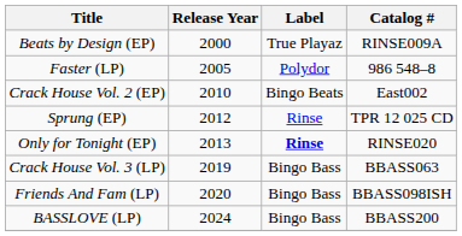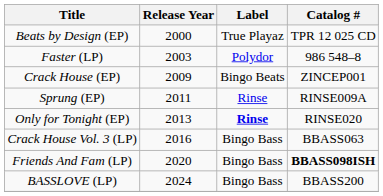Beats by Design (EP) | Catalog #: RINSE009A -> TPR 12 025 CD
Faster (LP) | Release Year: 2005 -> 2003
+ row: Crack House (EP) | 2009 | Bingo Beats | ZINCEP001
- row: Crack House Vol. 2 (EP) | 2010 | Bingo Beats | East002
Sprung (EP) | Release Year: 2012 -> 2011
Sprung (EP) | Catalog #: TPR 12 025 CD -> RINSE009A
Crack House Vol. 3 (LP) | Release Year: 2019 -> 2016
Friends And Fam (LP) | Catalog #: normal -> bold
